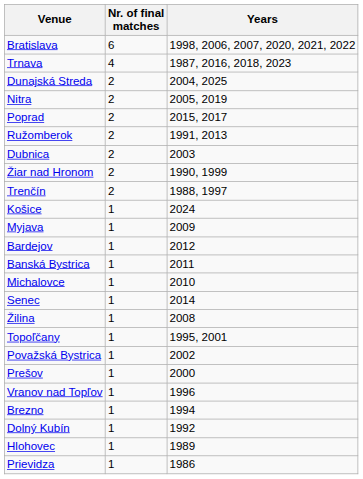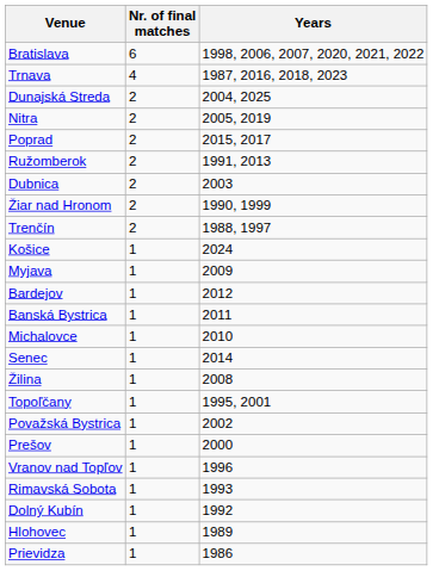- row: Brezno | 1 | 1994
+ row: Rimavská Sobota | 1 | 1993
